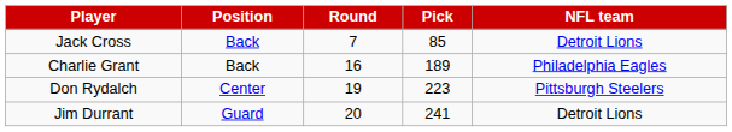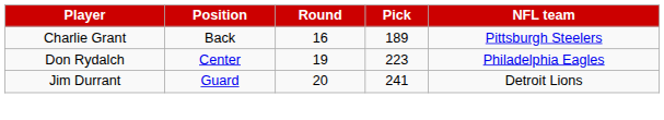- row: Jack Cross | Back | 7 | 85 | Detroit Lions
Charlie Grant | NFL team: Philadelphia Eagles -> Pittsburgh Steelers
Don Rydalch | NFL team: Pittsburgh Steelers -> Philadelphia Eagles
